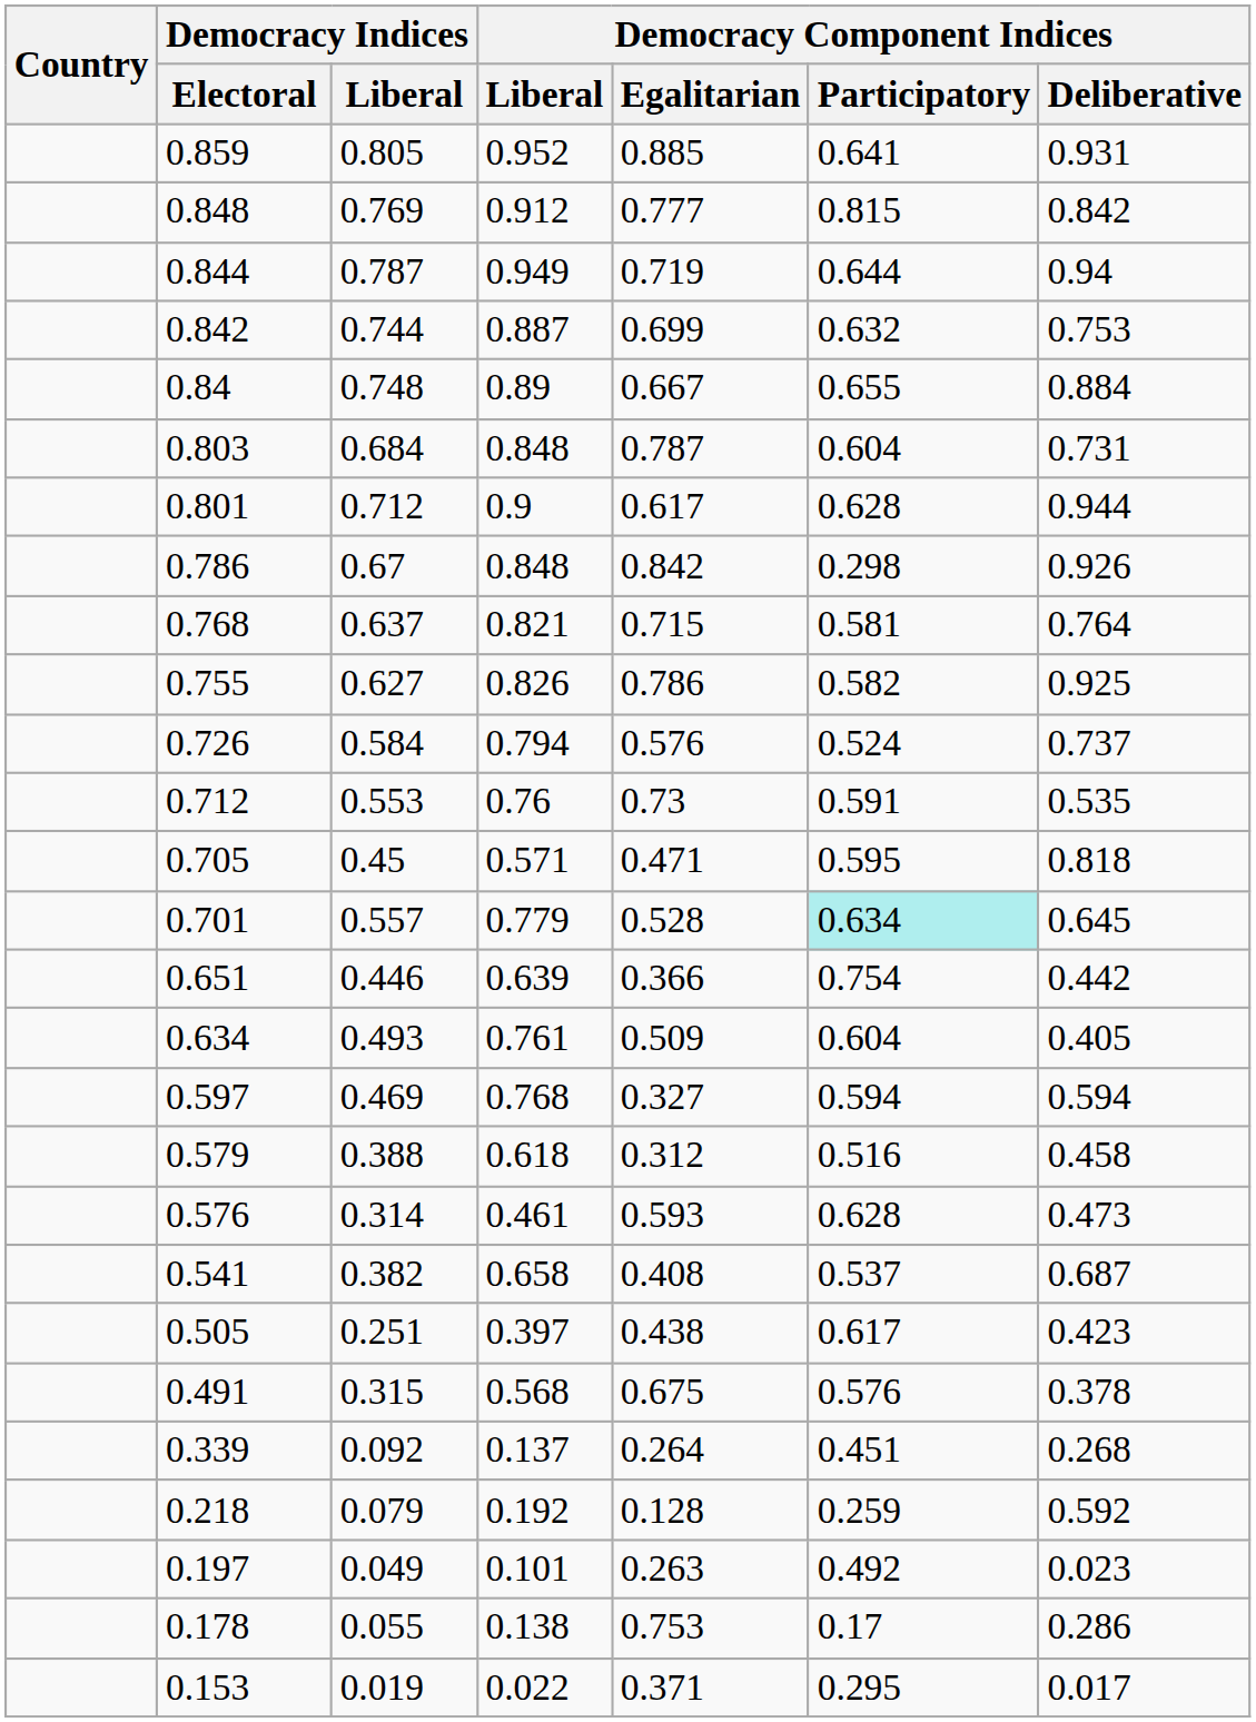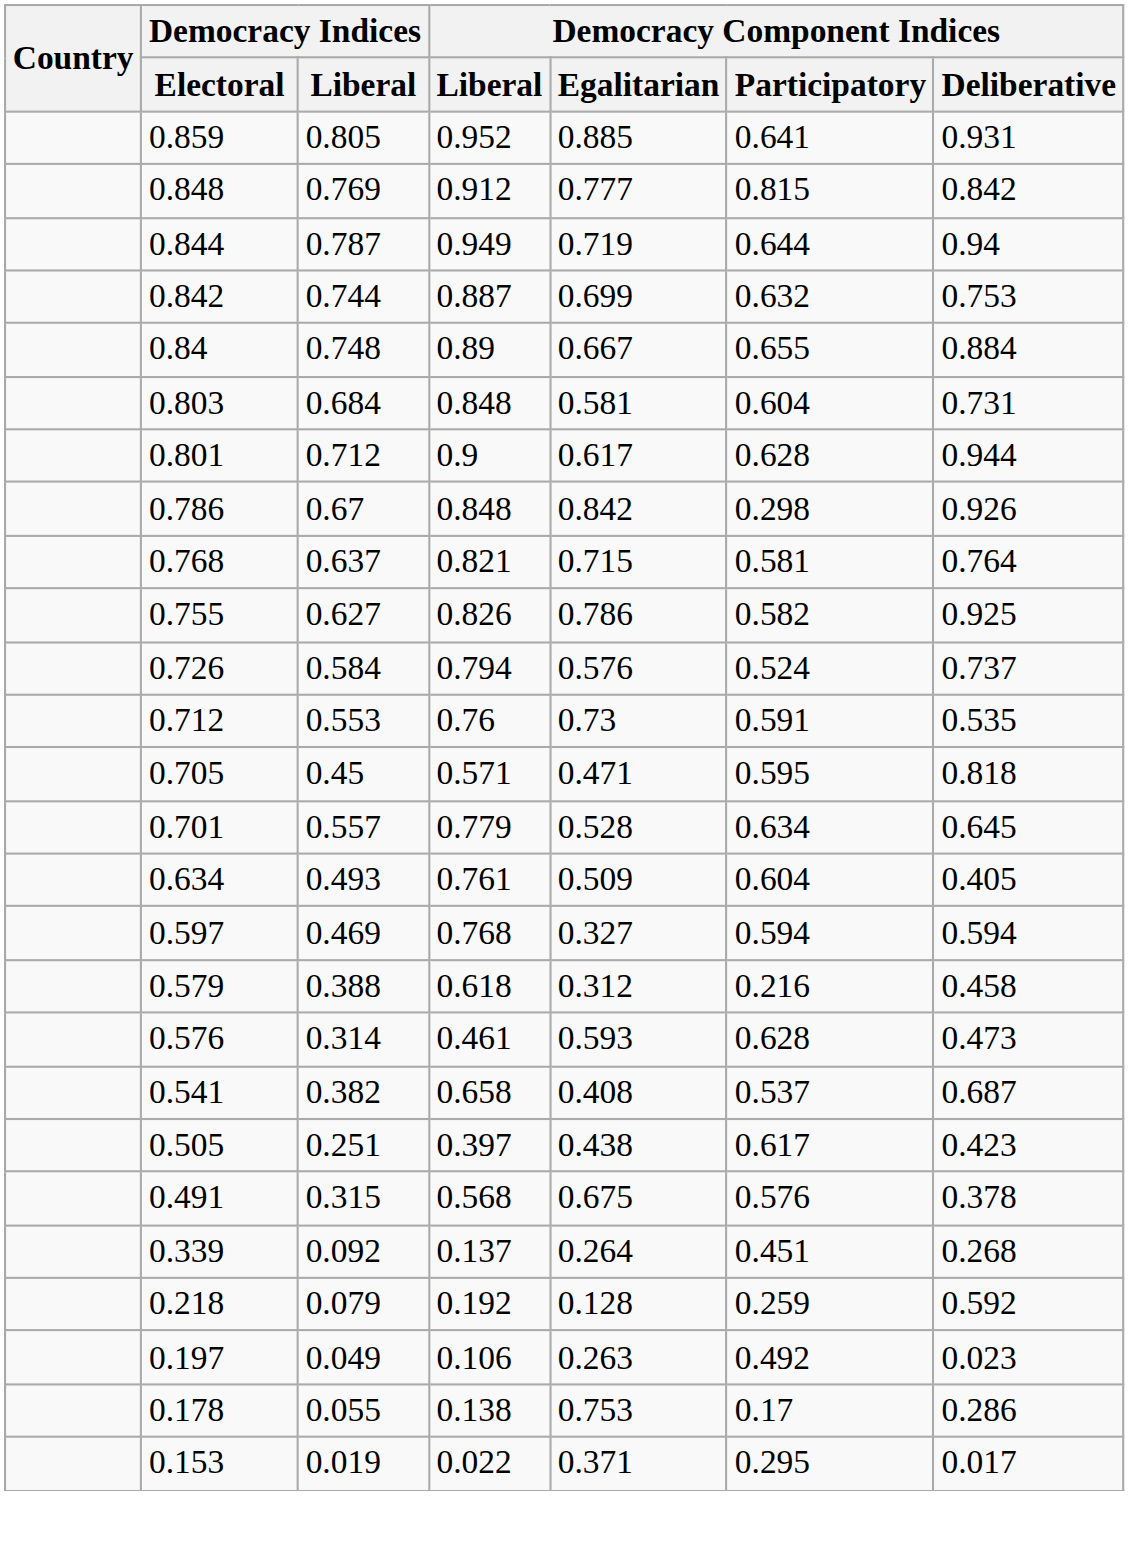0.803 | Democracy Component Indices / Egalitarian: 0.787 -> 0.581
0.701 | Democracy Component Indices / Participatory: paleturquoise background -> no background
- row: 0.651 | 0.446 | 0.639 | 0.366 | 0.754 | 0.442
0.579 | Democracy Component Indices / Participatory: 0.516 -> 0.216
0.197 | Democracy Component Indices / Liberal: 0.101 -> 0.106
